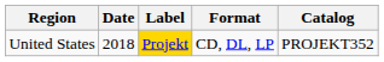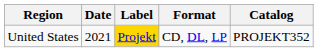United States | Date: 2018 -> 2021
